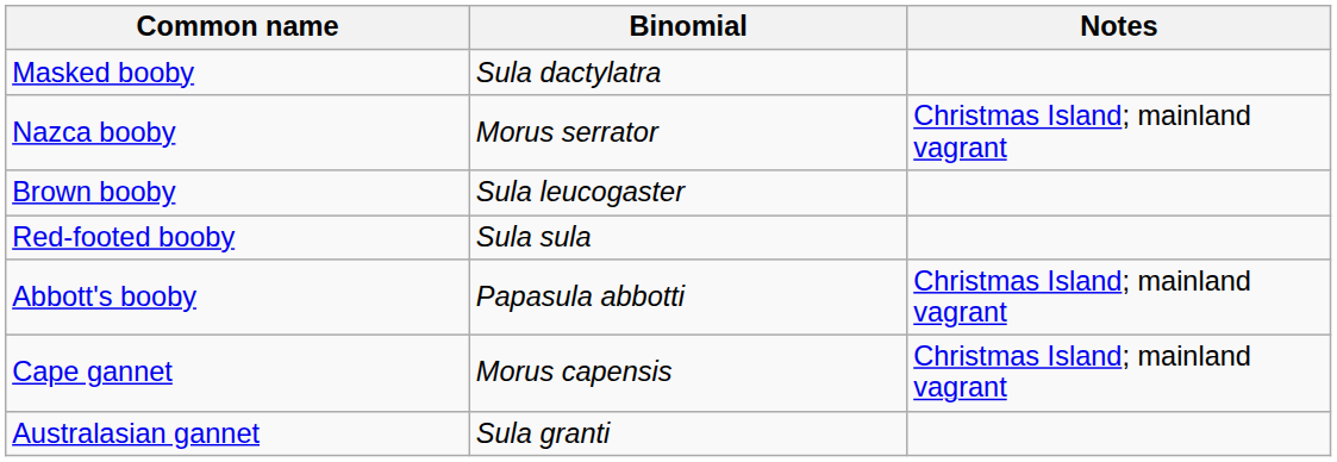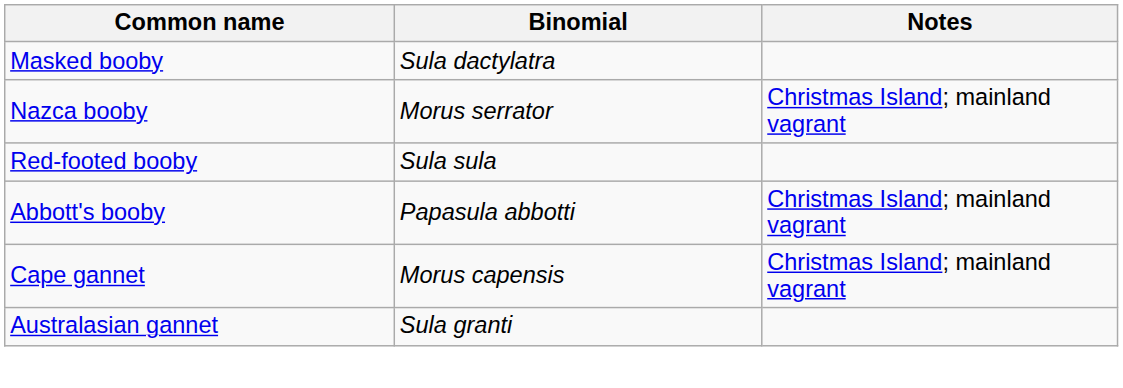- row: Brown booby | Sula leucogaster
